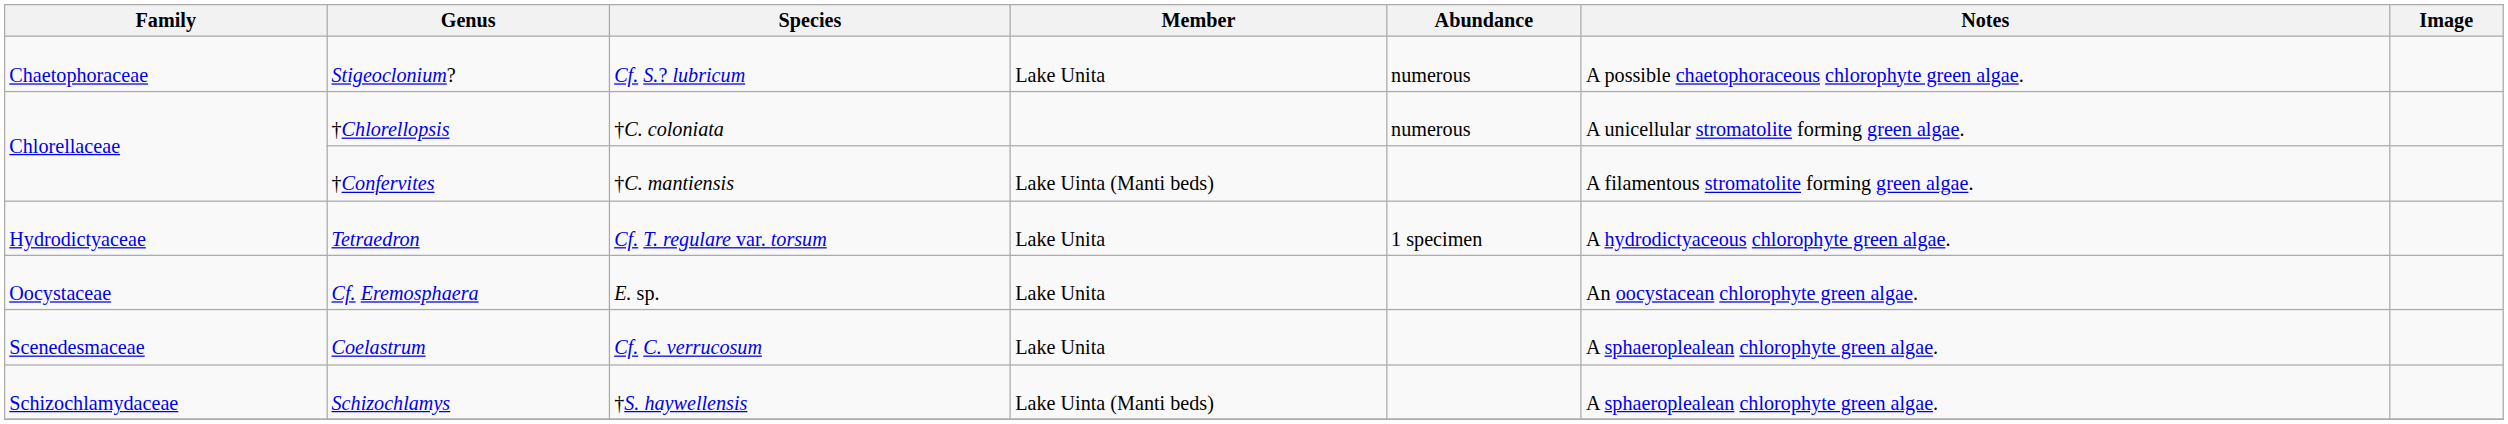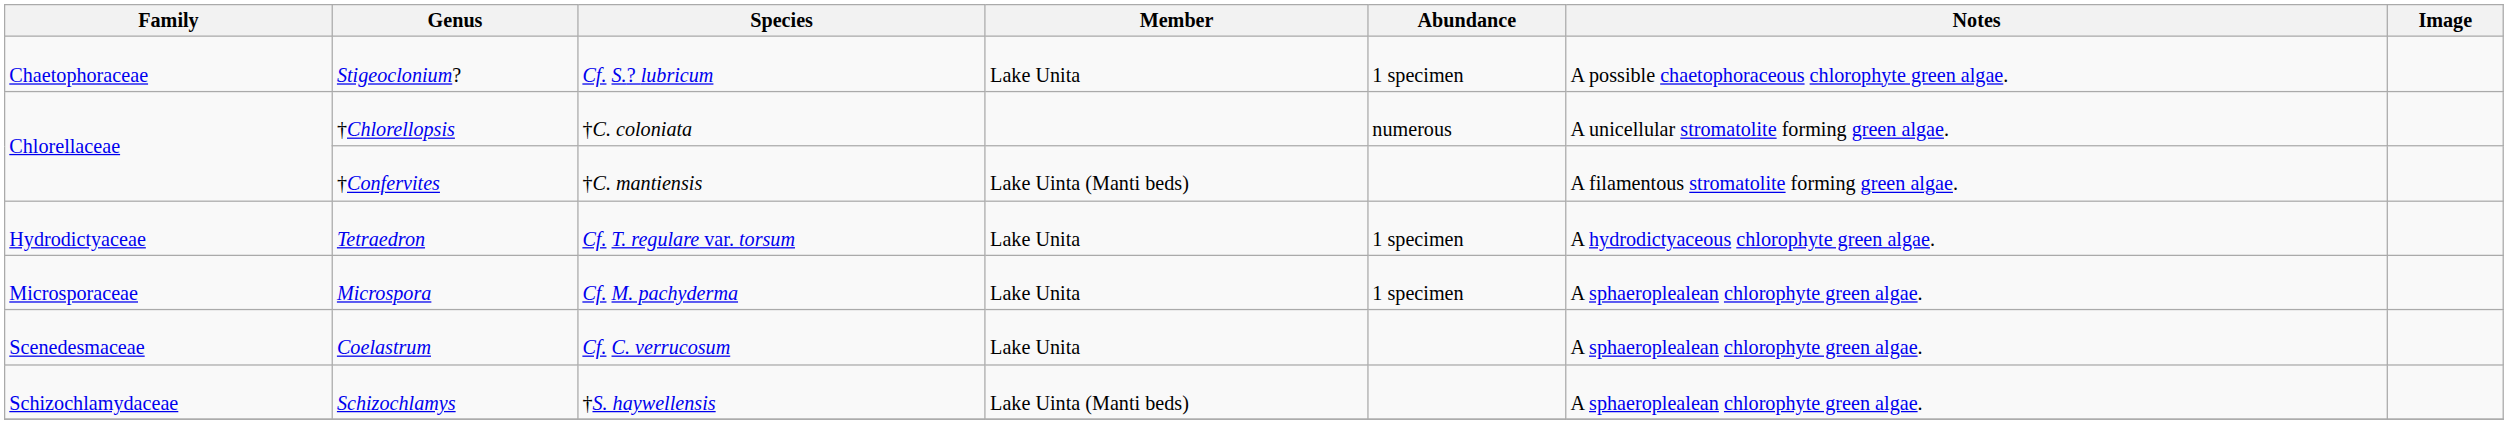Stigeoclonium? | Abundance: numerous -> 1 specimen
+ row: Microsporaceae | Microspora | Cf. M. pachyderma | Lake Unita | 1 specimen | A sphaeroplealean chlorophyte green algae.
- row: Oocystaceae | Cf. Eremosphaera | E. sp. | Lake Unita | An oocystacean chlorophyte green algae.
